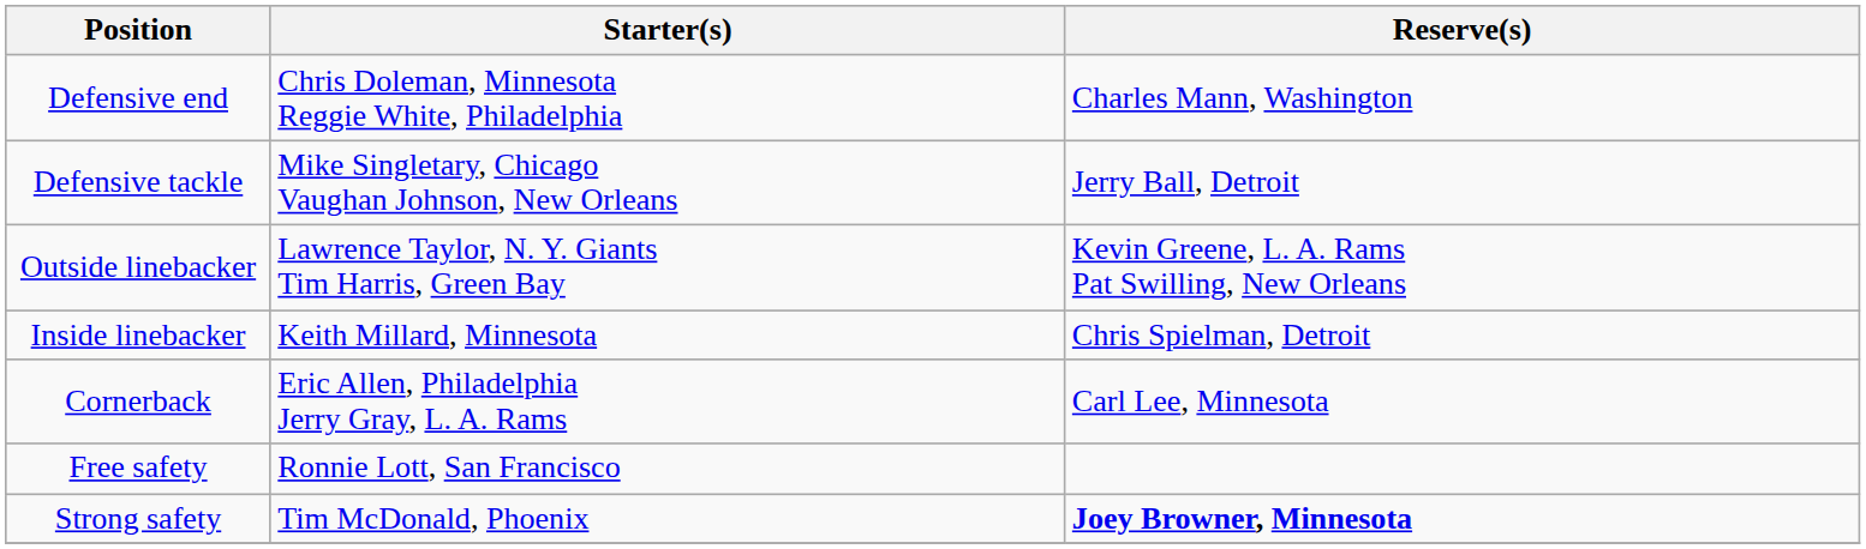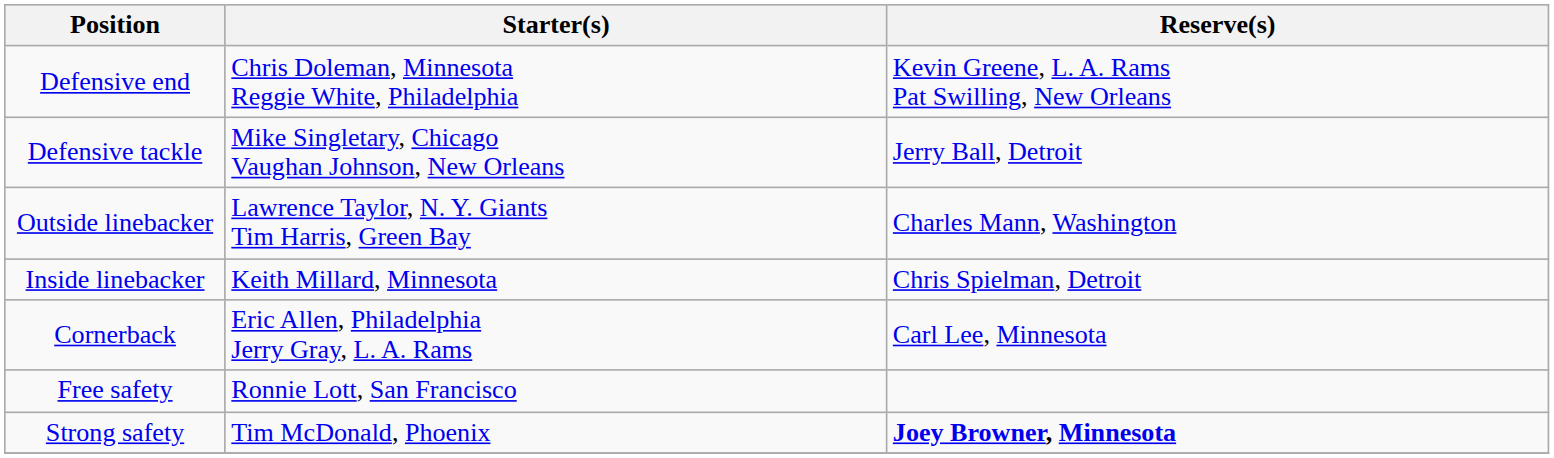Defensive end | Reserve(s): Charles Mann, Washington -> Kevin Greene, L. A. Rams Pat Swilling, New Orleans
Outside linebacker | Reserve(s): Kevin Greene, L. A. Rams Pat Swilling, New Orleans -> Charles Mann, Washington
